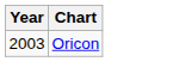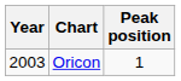+ column: Peak position | 1
